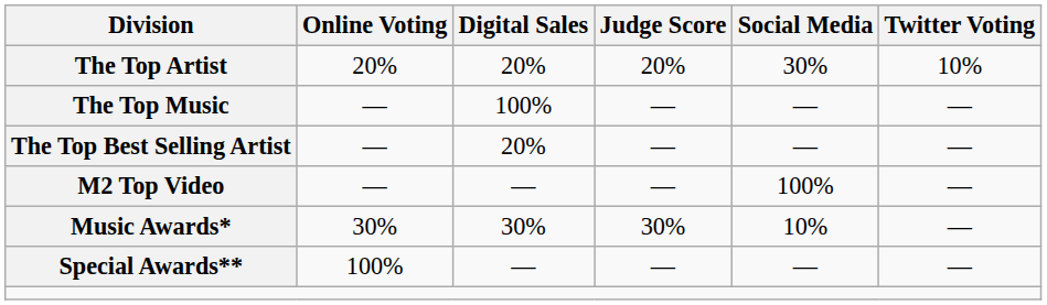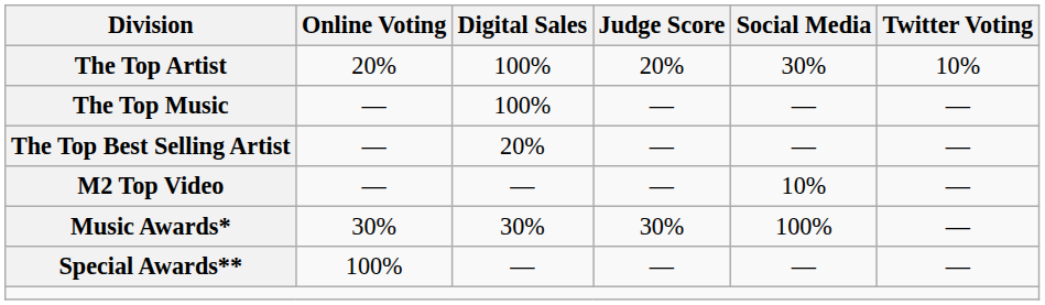The Top Artist | Digital Sales: 20% -> 100%
M2 Top Video | Social Media: 100% -> 10%
Music Awards* | Social Media: 10% -> 100%
